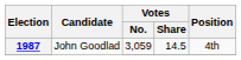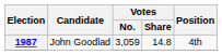1987 | Votes / Share: 14.5 -> 14.8
